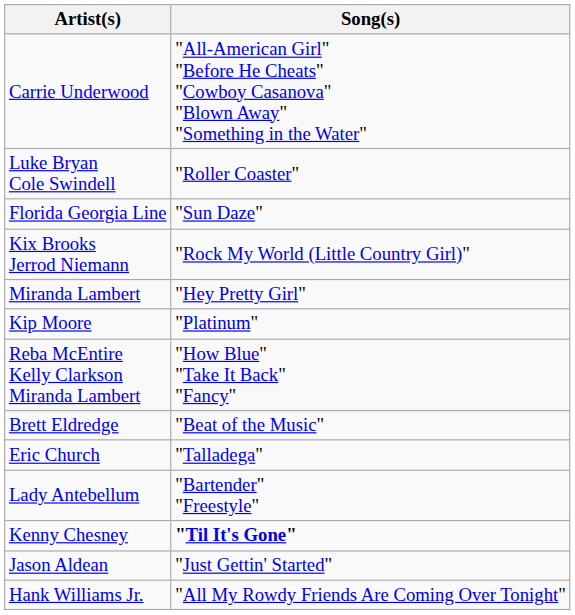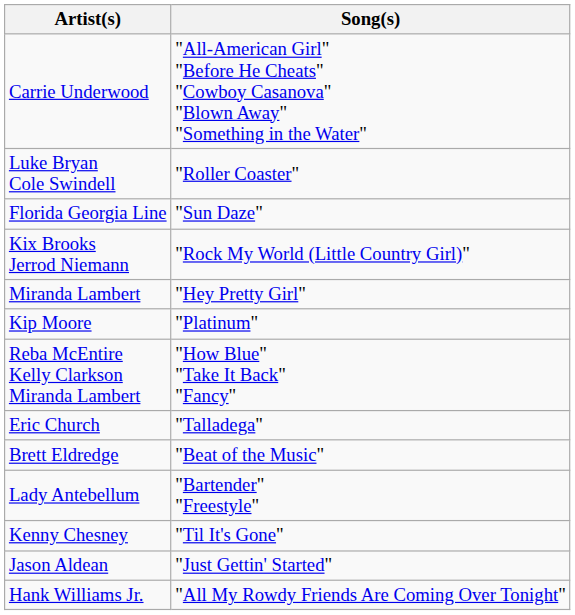rows swapped: Brett Eldredge <-> Eric Church
Kenny Chesney | Song(s): bold -> normal
